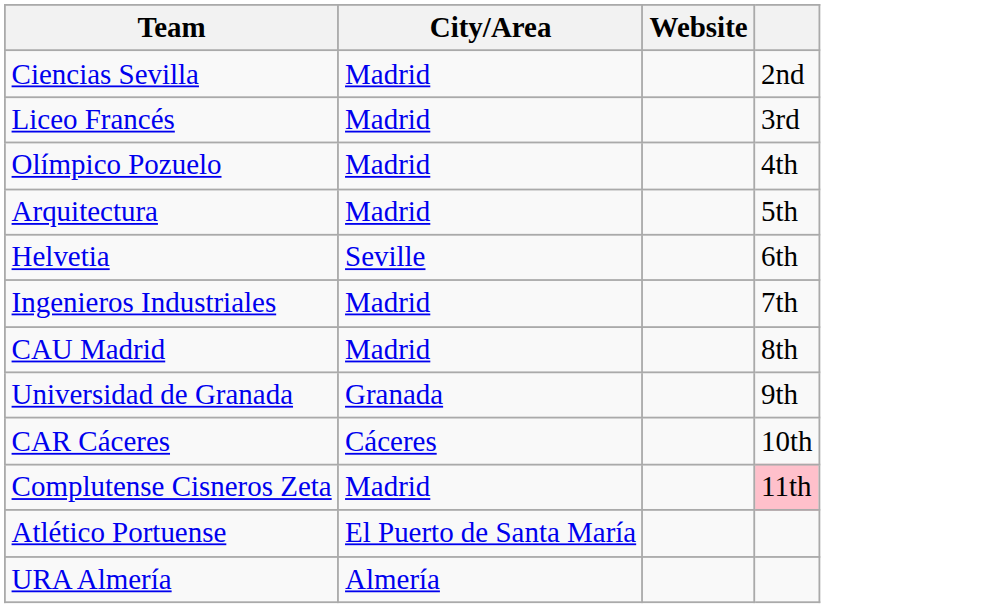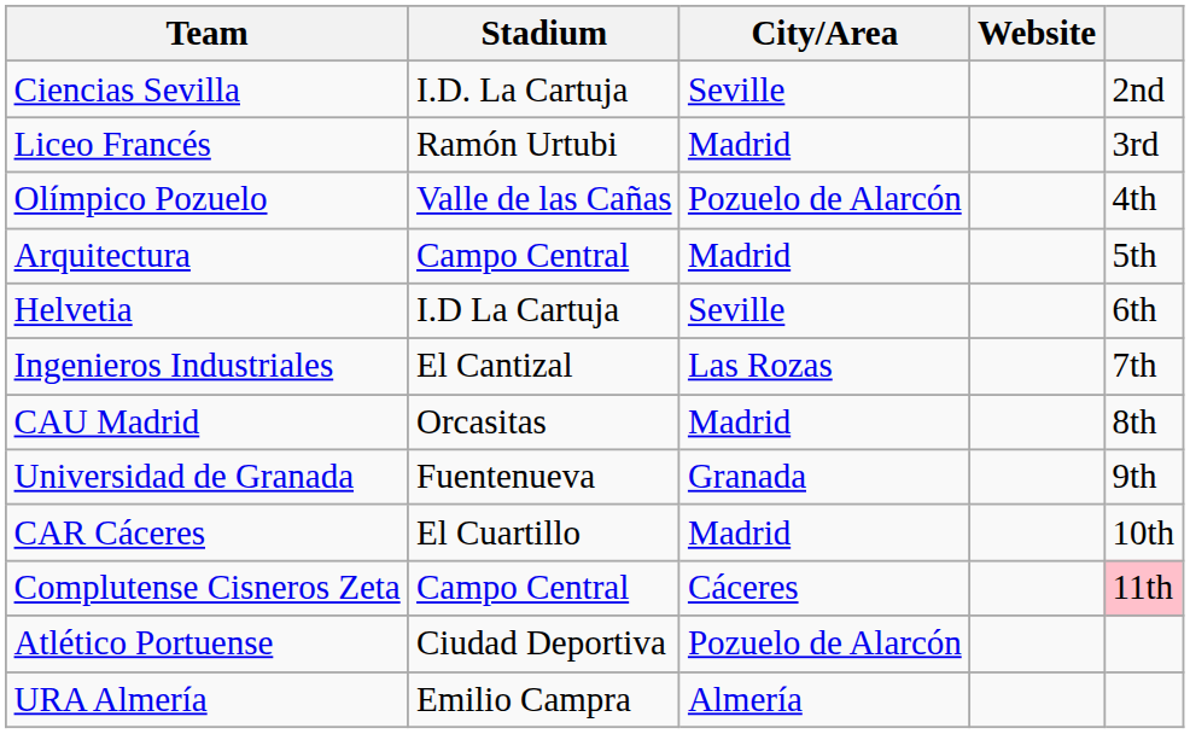+ column: Stadium | I.D. La Cartuja | Ramón Urtubi | Valle de las Cañas | Campo Central | I.D La Cartuja | El Cantizal | Orcasitas | Fuentenueva | El Cuartillo | Campo Central | Ciudad Deportiva | Emilio Campra
Ciencias Sevilla | City/Area: Madrid -> Seville
Olímpico Pozuelo | City/Area: Madrid -> Pozuelo de Alarcón
Ingenieros Industriales | City/Area: Madrid -> Las Rozas
CAR Cáceres | City/Area: Cáceres -> Madrid
Complutense Cisneros Zeta | City/Area: Madrid -> Cáceres
Atlético Portuense | City/Area: El Puerto de Santa María -> Pozuelo de Alarcón
